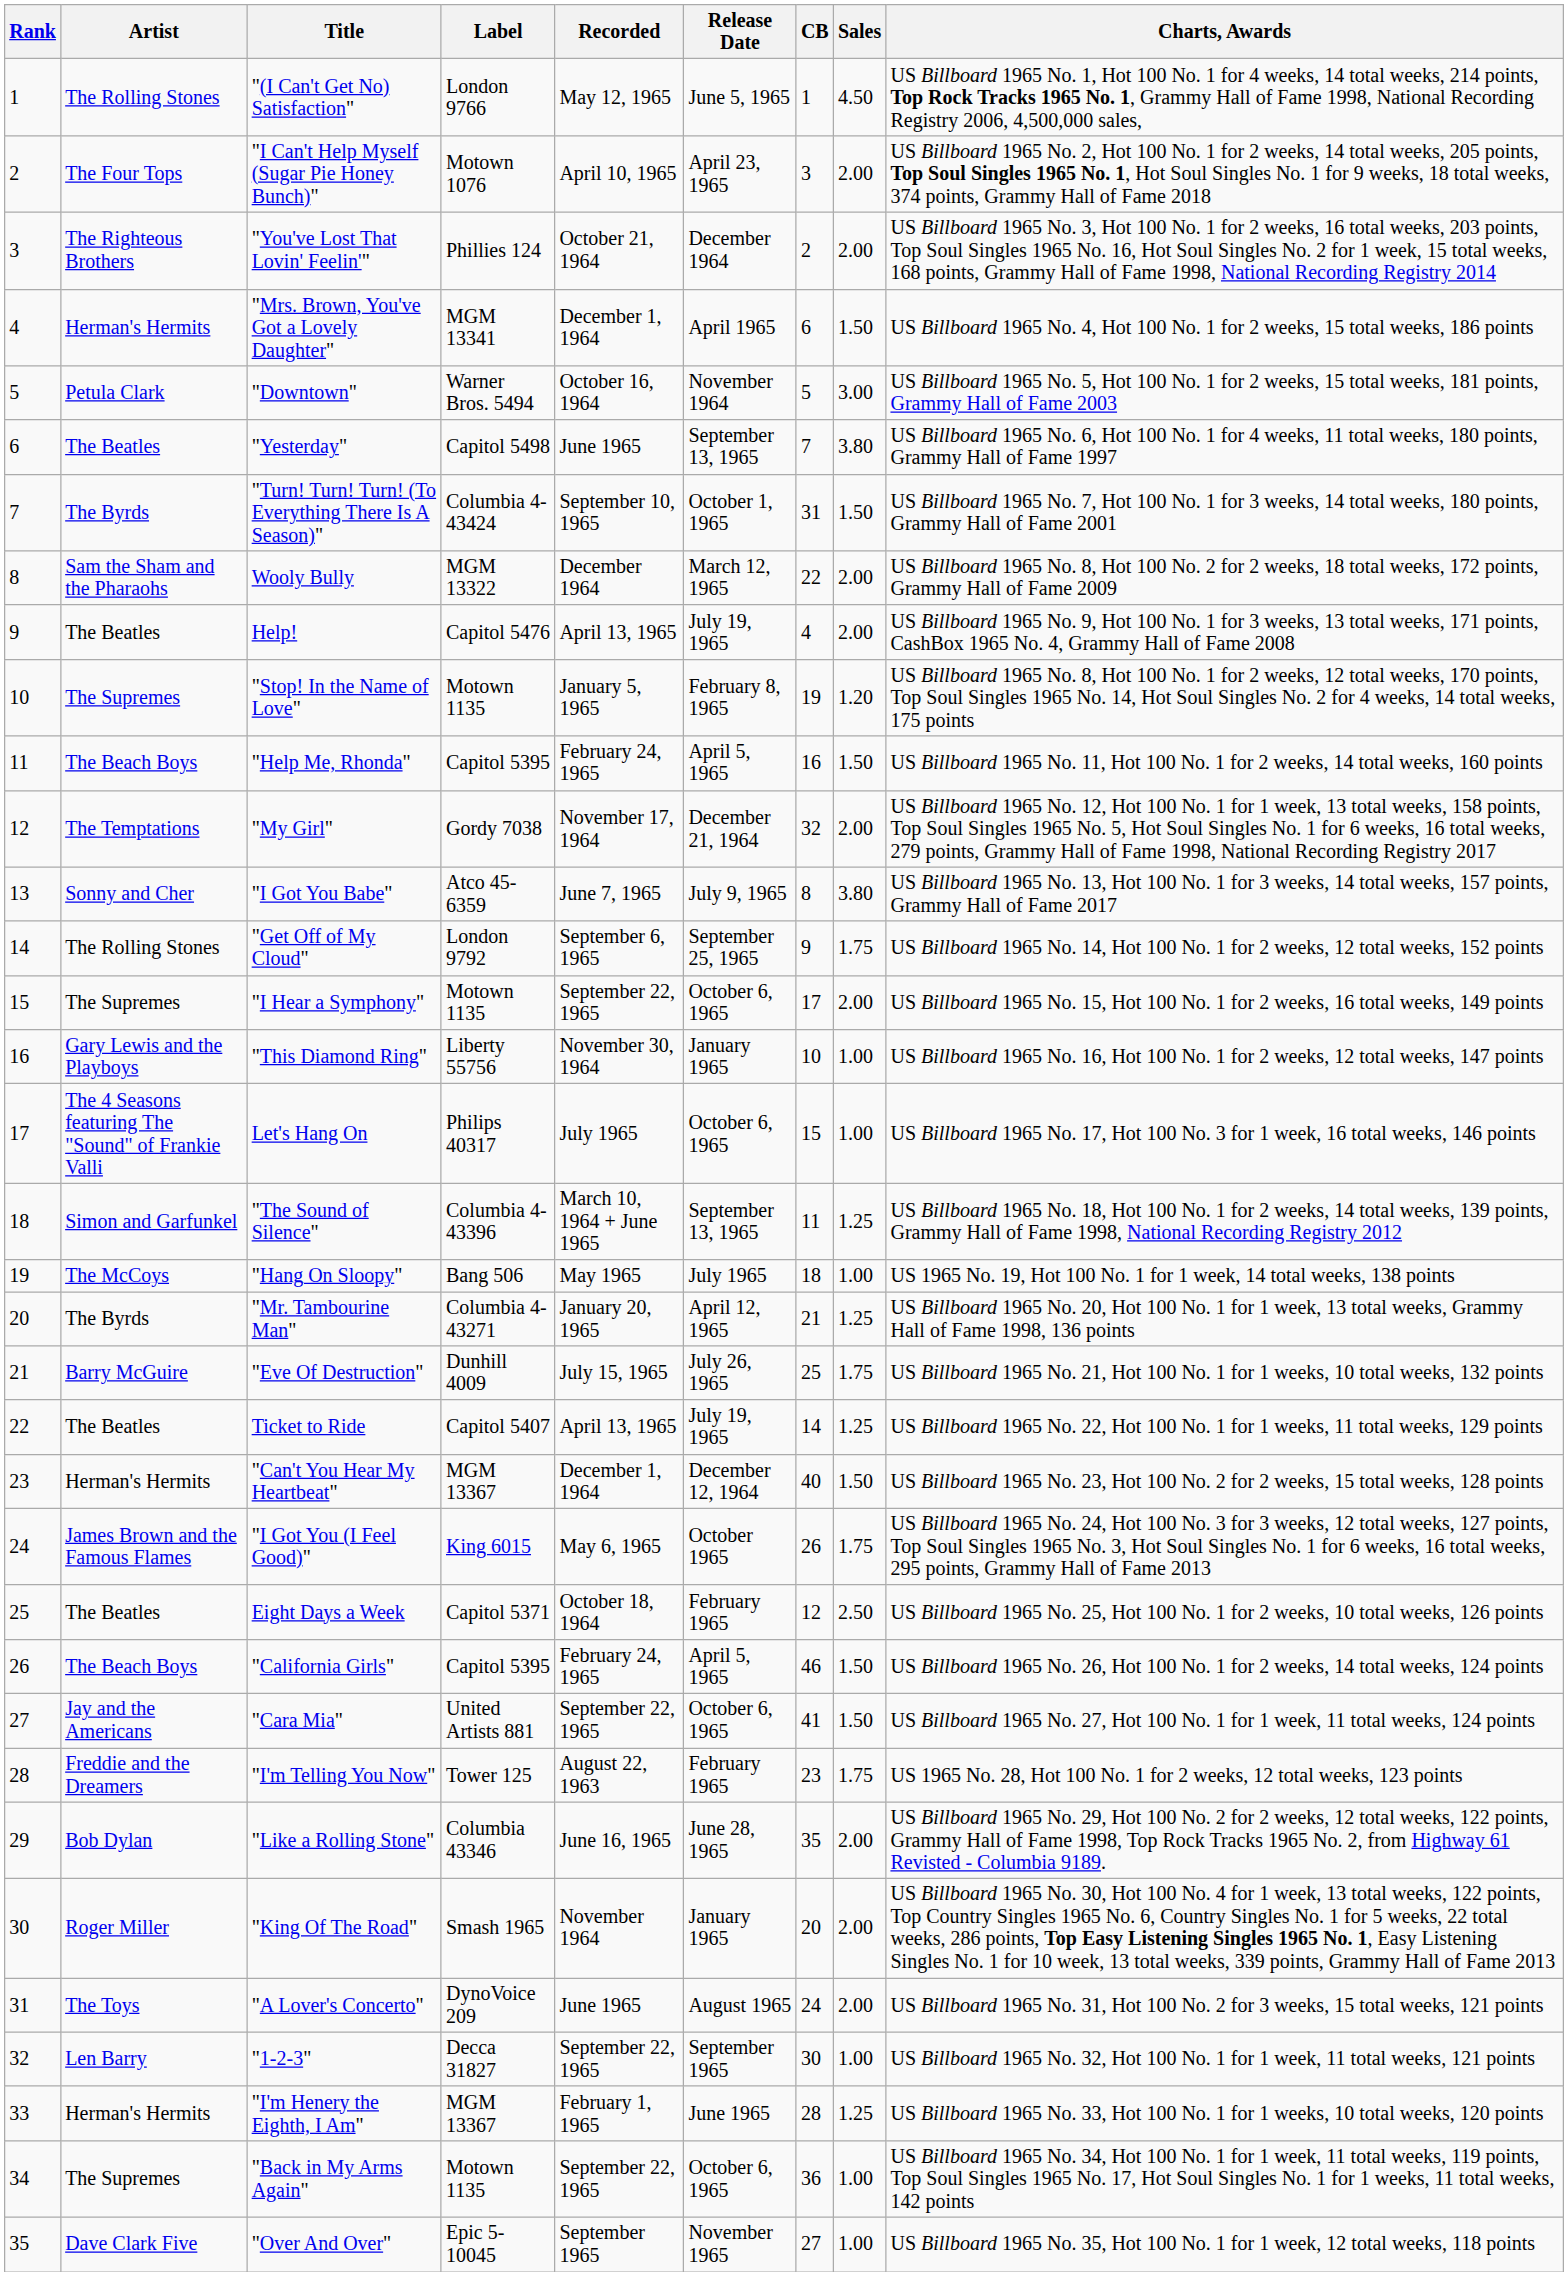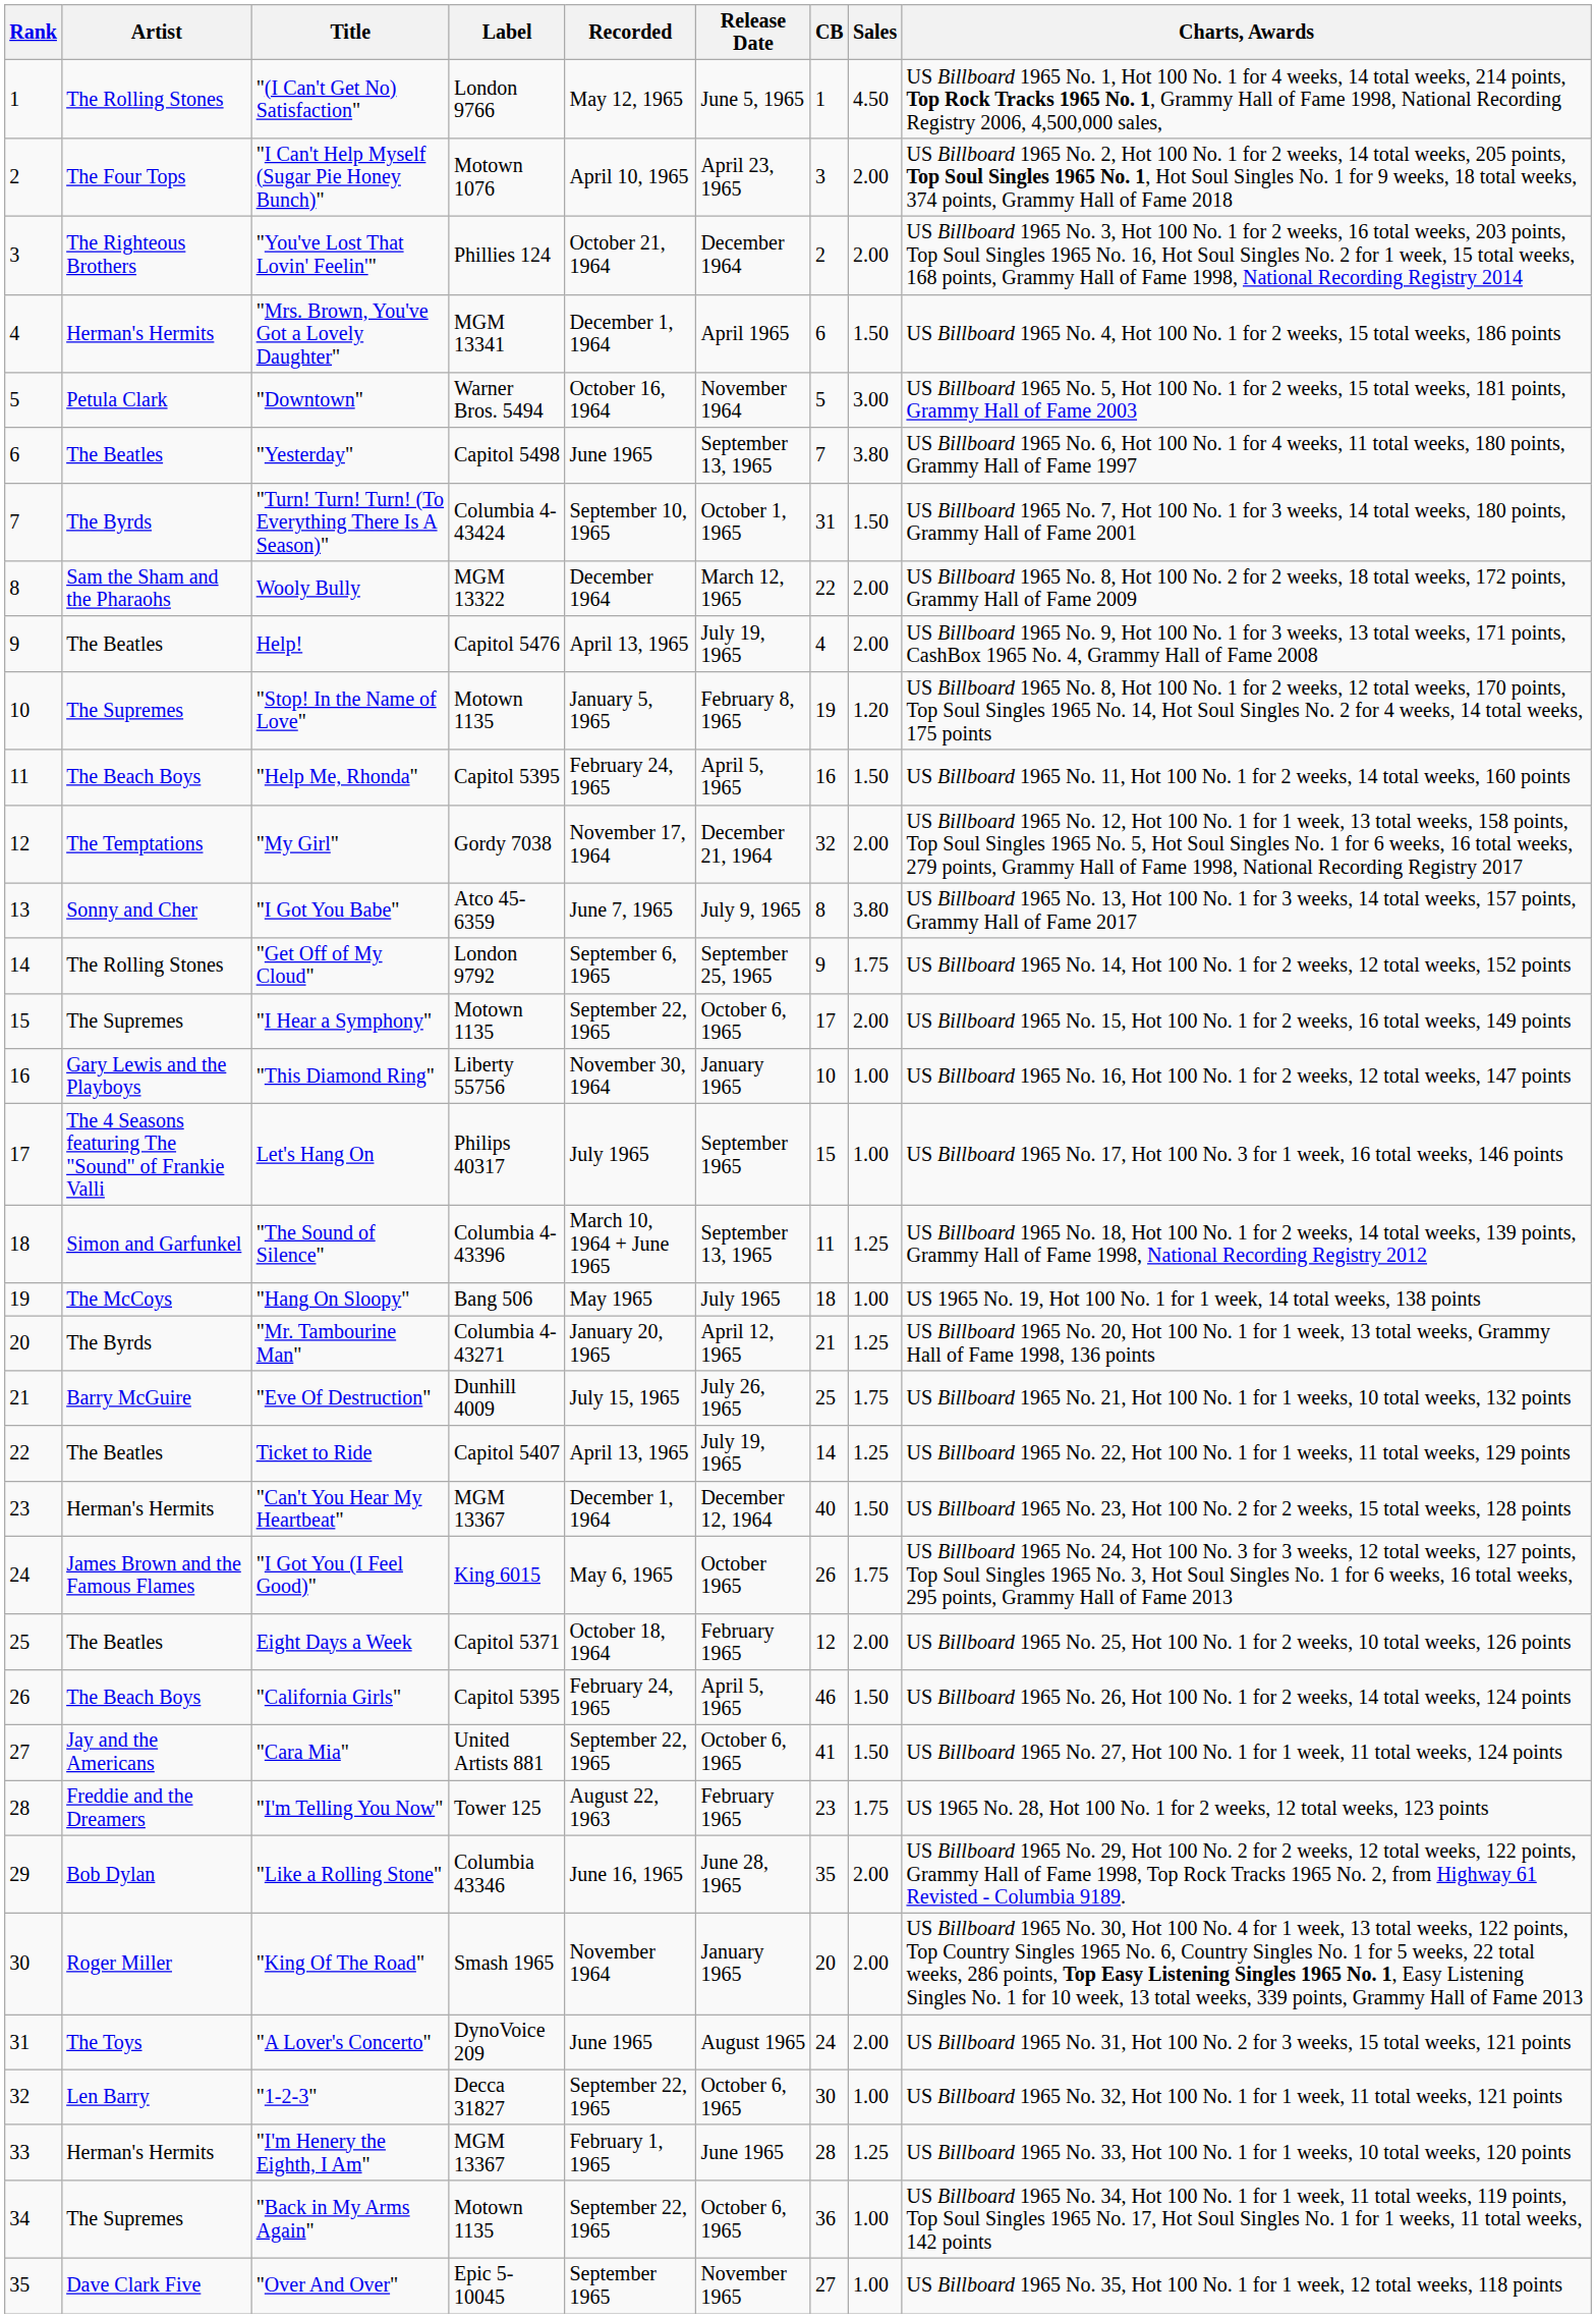Let's Hang On | Release Date: October 6, 1965 -> September 1965
Eight Days a Week | Sales: 2.50 -> 2.00
"1-2-3" | Release Date: September 1965 -> October 6, 1965
